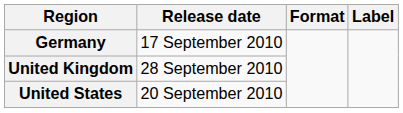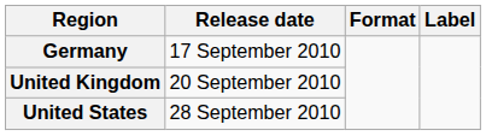United Kingdom | Release date: 28 September 2010 -> 20 September 2010
United States | Release date: 20 September 2010 -> 28 September 2010
